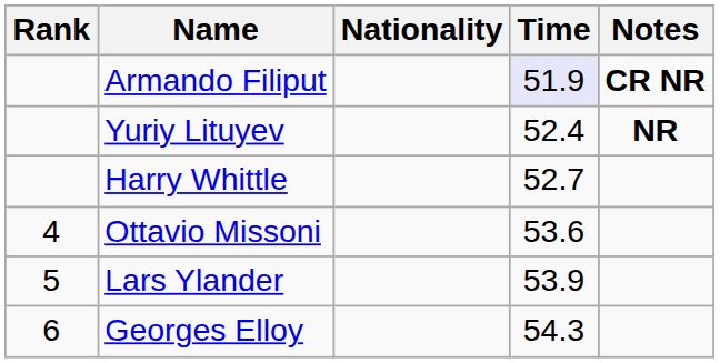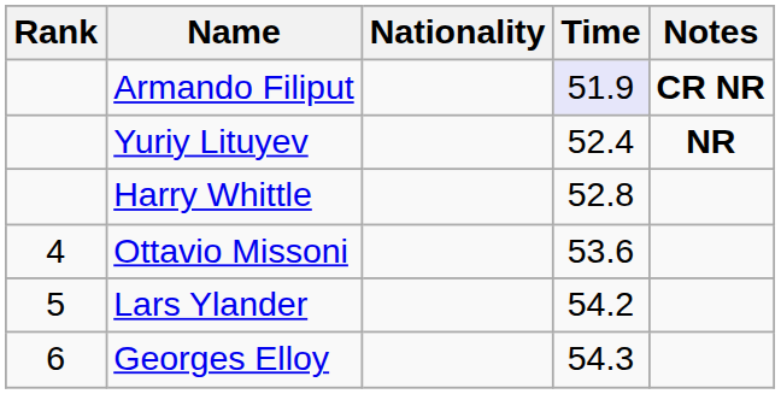Harry Whittle | Time: 52.7 -> 52.8
Lars Ylander | Time: 53.9 -> 54.2
